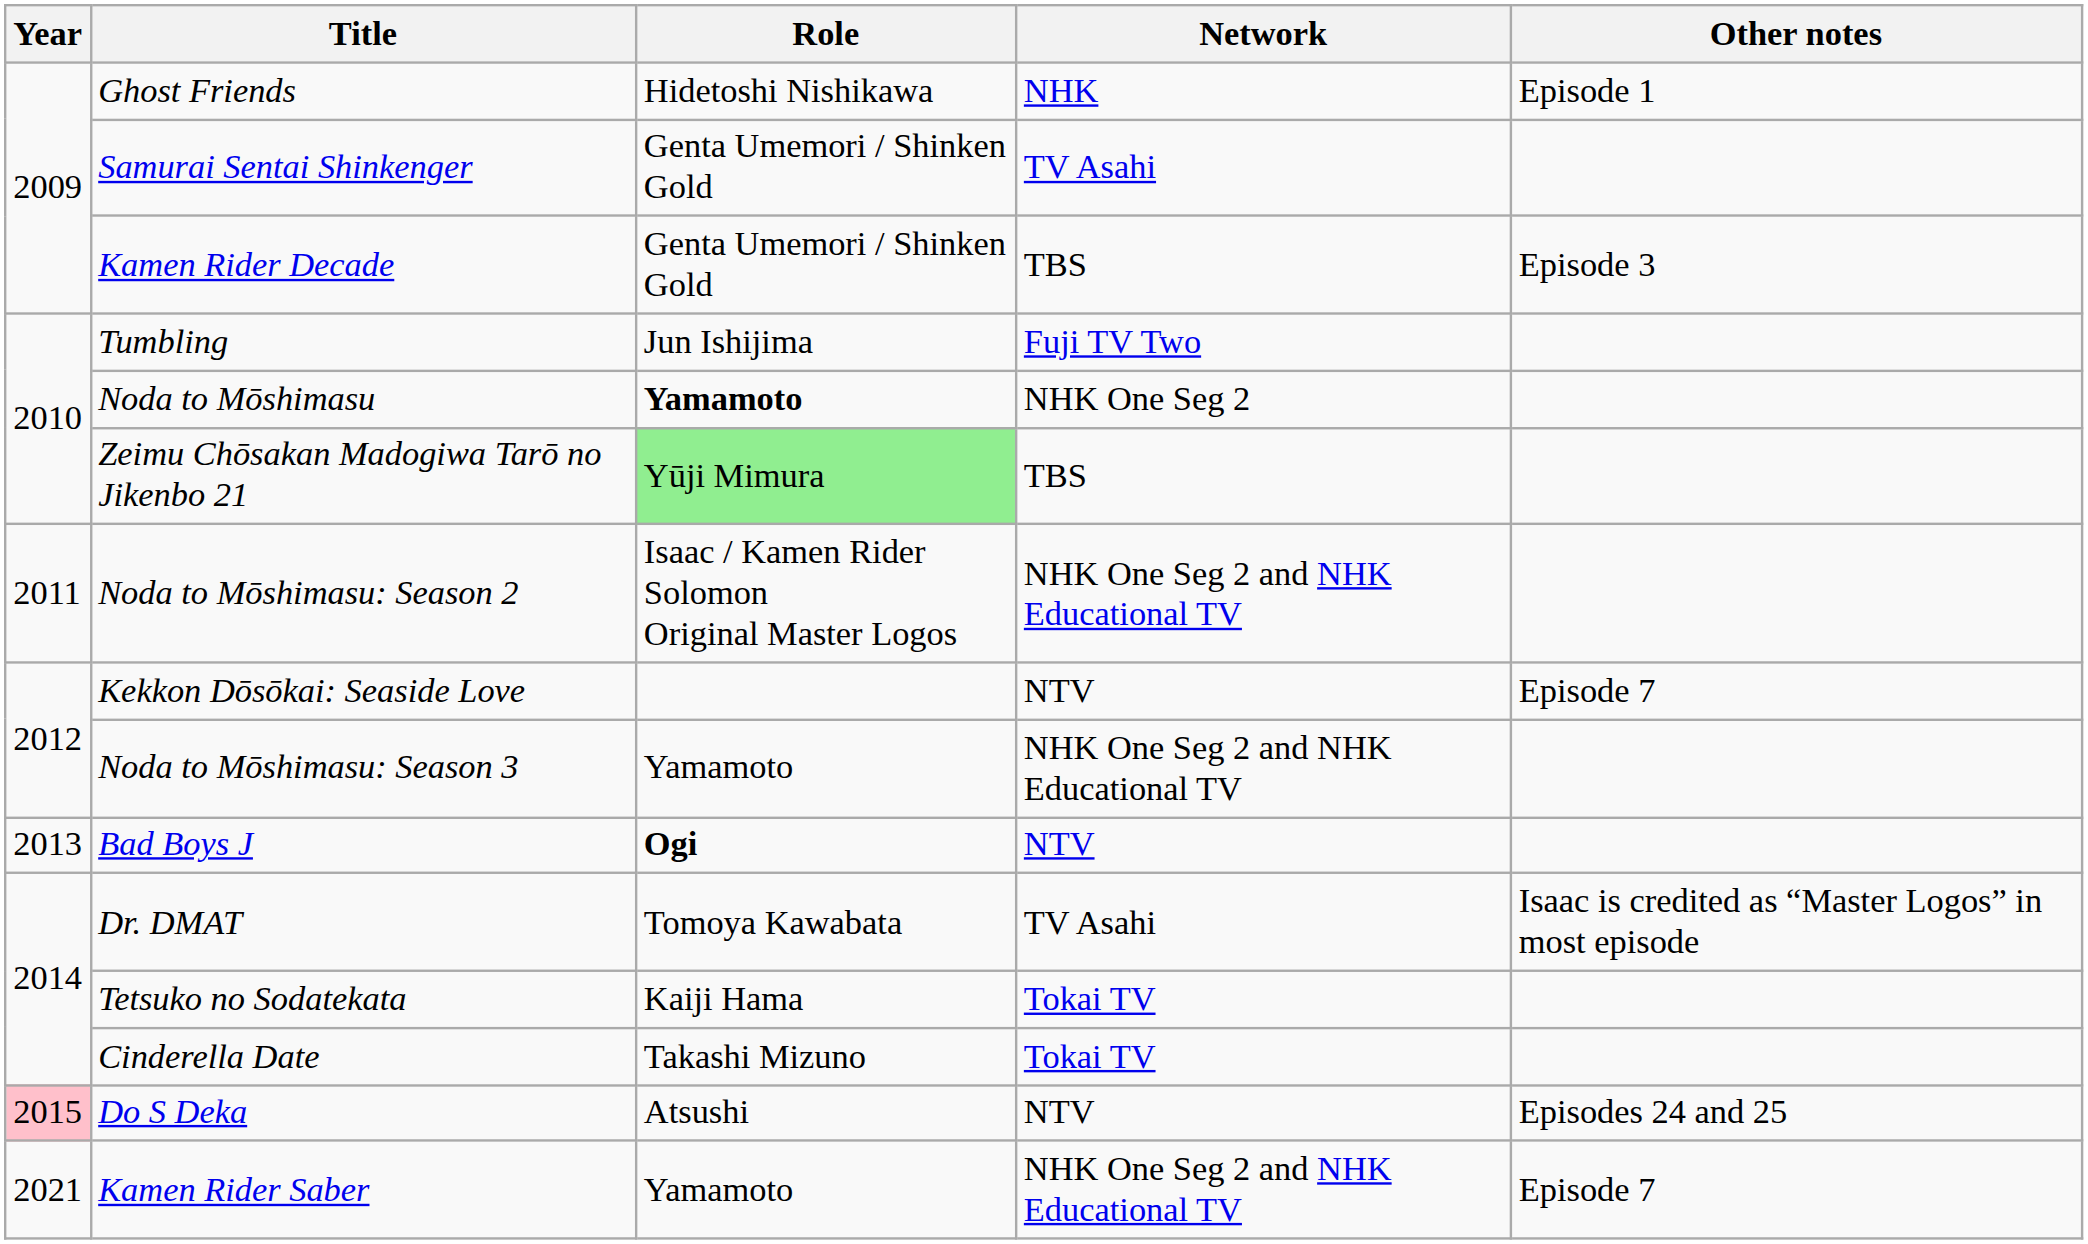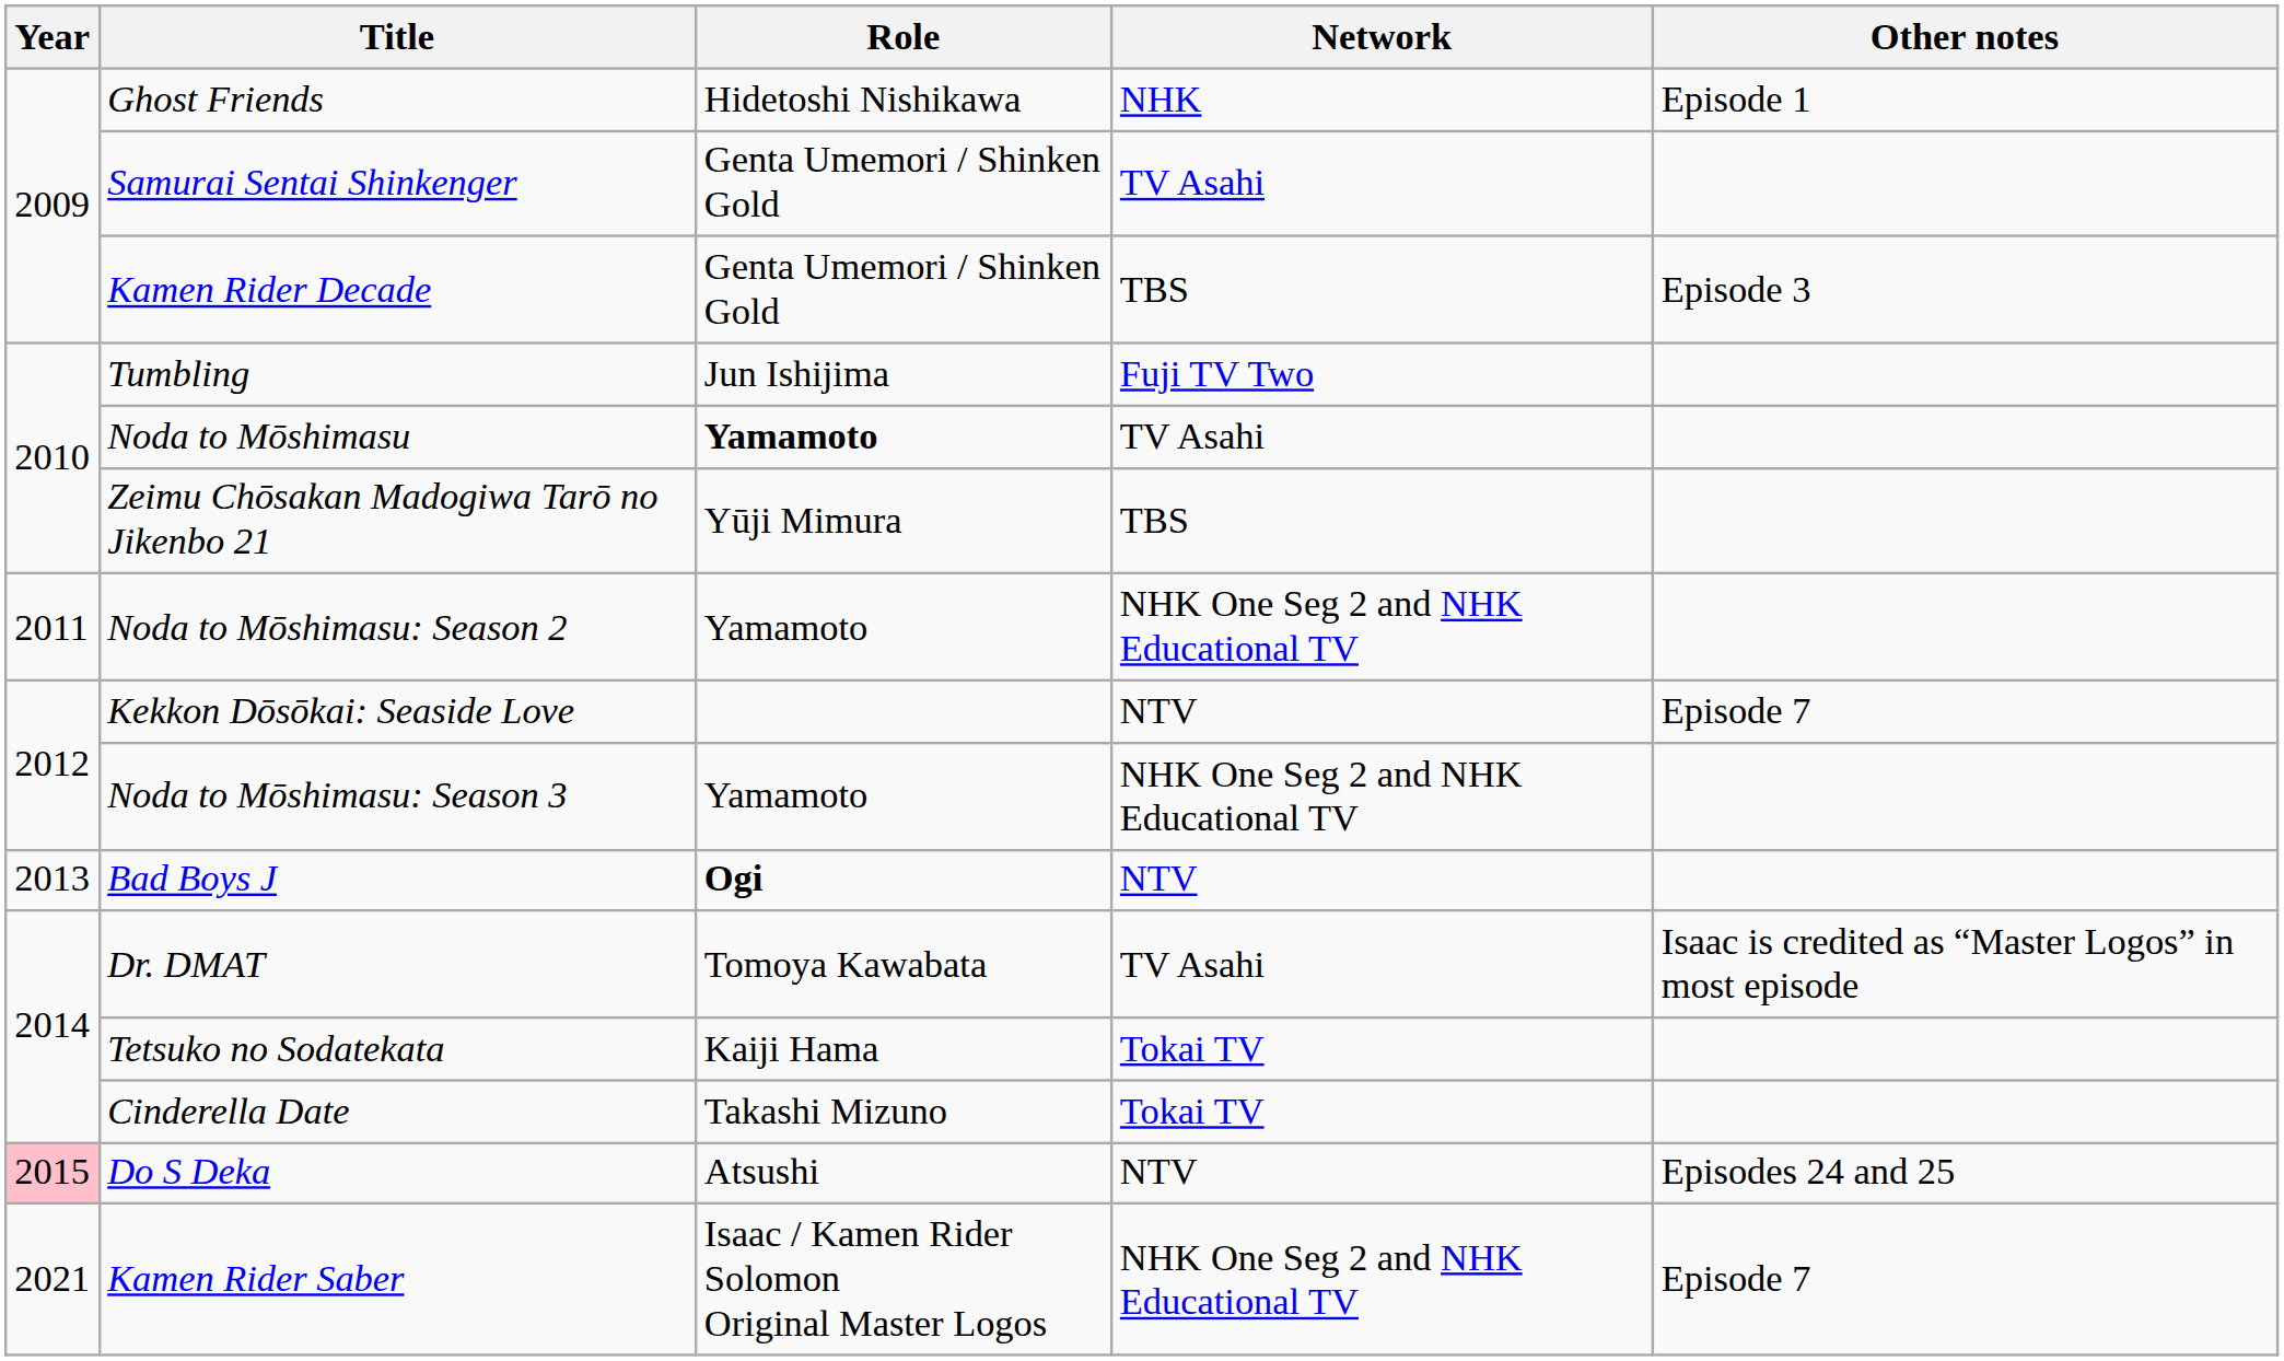Noda to Mōshimasu | Network: NHK One Seg 2 -> TV Asahi
Zeimu Chōsakan Madogiwa Tarō no Jikenbo 21 | Role: lightgreen background -> no background
Noda to Mōshimasu: Season 2 | Role: Isaac / Kamen Rider Solomon Original Master Logos -> Yamamoto
Kamen Rider Saber | Role: Yamamoto -> Isaac / Kamen Rider Solomon Original Master Logos
